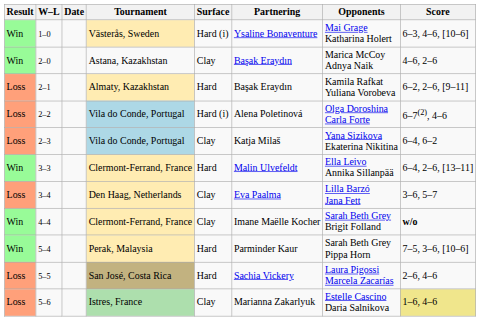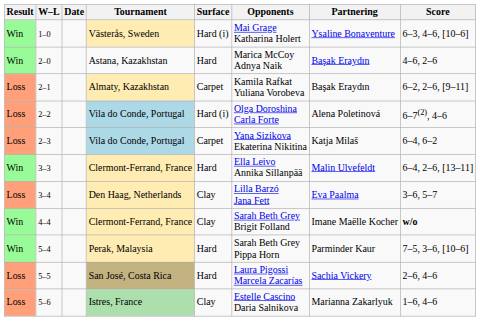columns swapped: Partnering <-> Opponents
2–0 | Surface: Clay -> Hard
2–1 | Surface: Hard -> Carpet
2–3 | Surface: Clay -> Carpet
5–6 | Score: khaki background -> no background
